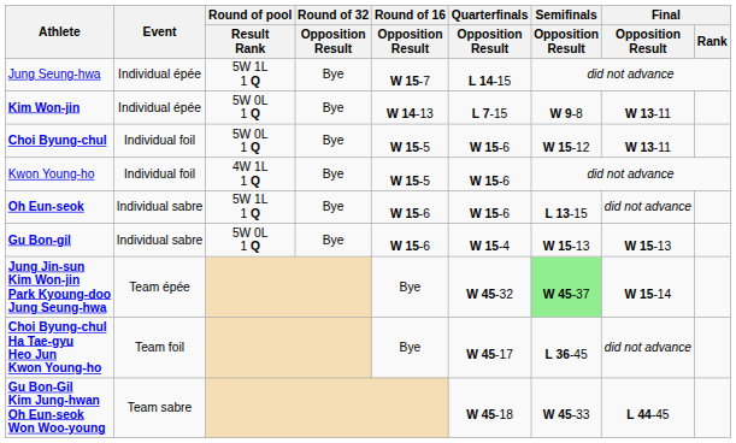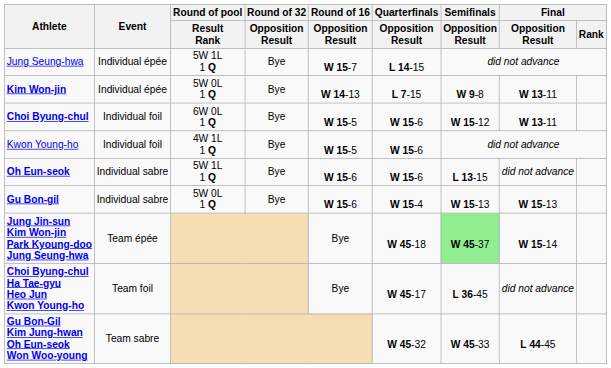Choi Byung-chul | Round of pool / Result Rank: 5W 0L 1 Q -> 6W 0L 1 Q
Jung Jin-sun Kim Won-jin Park Kyoung-doo Jung Seung-hwa | Quarterfinals / Opposition Result: W 45-32 -> W 45-18
Gu Bon-Gil Kim Jung-hwan Oh Eun-seok Won Woo-young | Quarterfinals / Opposition Result: W 45-18 -> W 45-32
